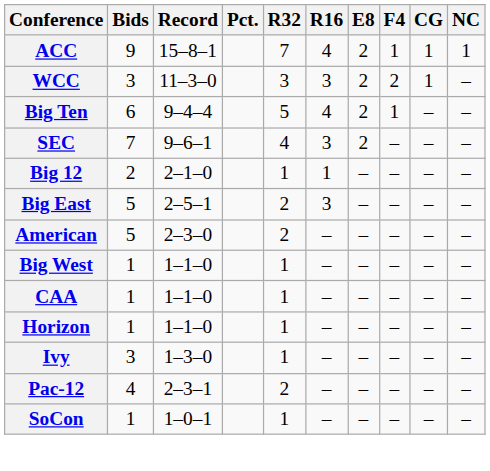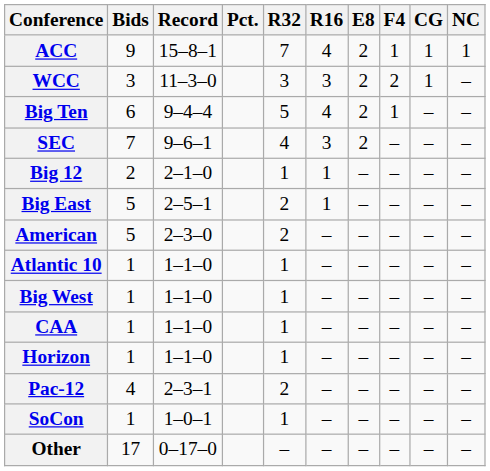Big East | R16: 3 -> 1
+ row: Atlantic 10 | 1 | 1–1–0 | 1 | – | – | – | – | –
- row: Ivy | 3 | 1–3–0 | 1 | – | – | – | – | –
+ row: Other | 17 | 0–17–0 | – | – | – | – | – | –
